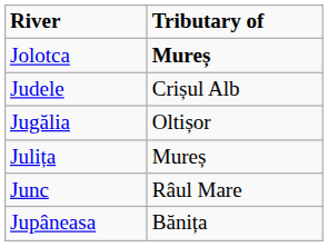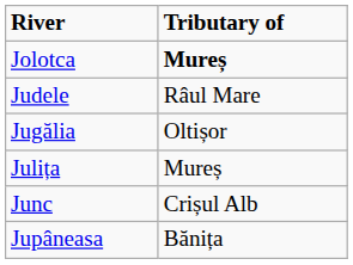Judele | Tributary of: Crișul Alb -> Râul Mare
Junc | Tributary of: Râul Mare -> Crișul Alb
